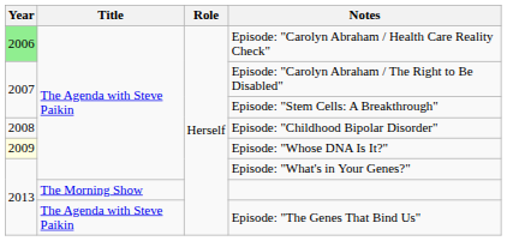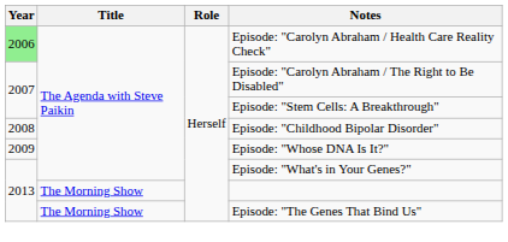Episode: "Whose DNA Is It?" | Year: lightyellow background -> no background
Episode: "The Genes That Bind Us" | Title: The Agenda with Steve Paikin -> The Morning Show
